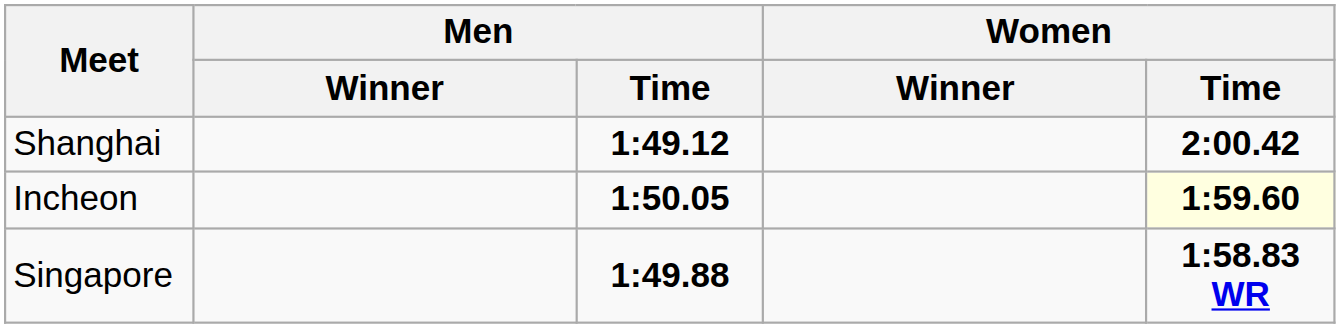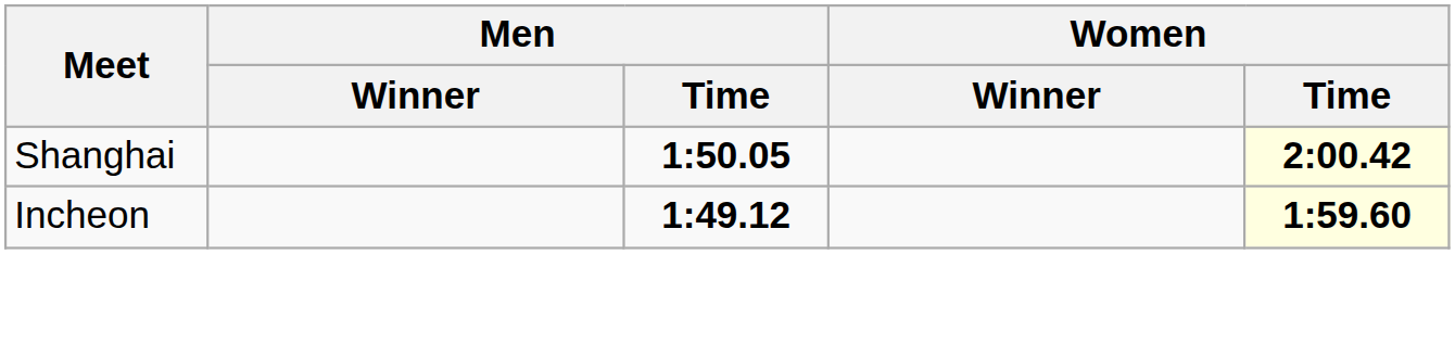Shanghai | Men / Time: 1:49.12 -> 1:50.05
Shanghai | Women / Time: no background -> lightyellow background
Incheon | Men / Time: 1:50.05 -> 1:49.12
- row: Singapore | 1:49.88 | 1:58.83 WR
